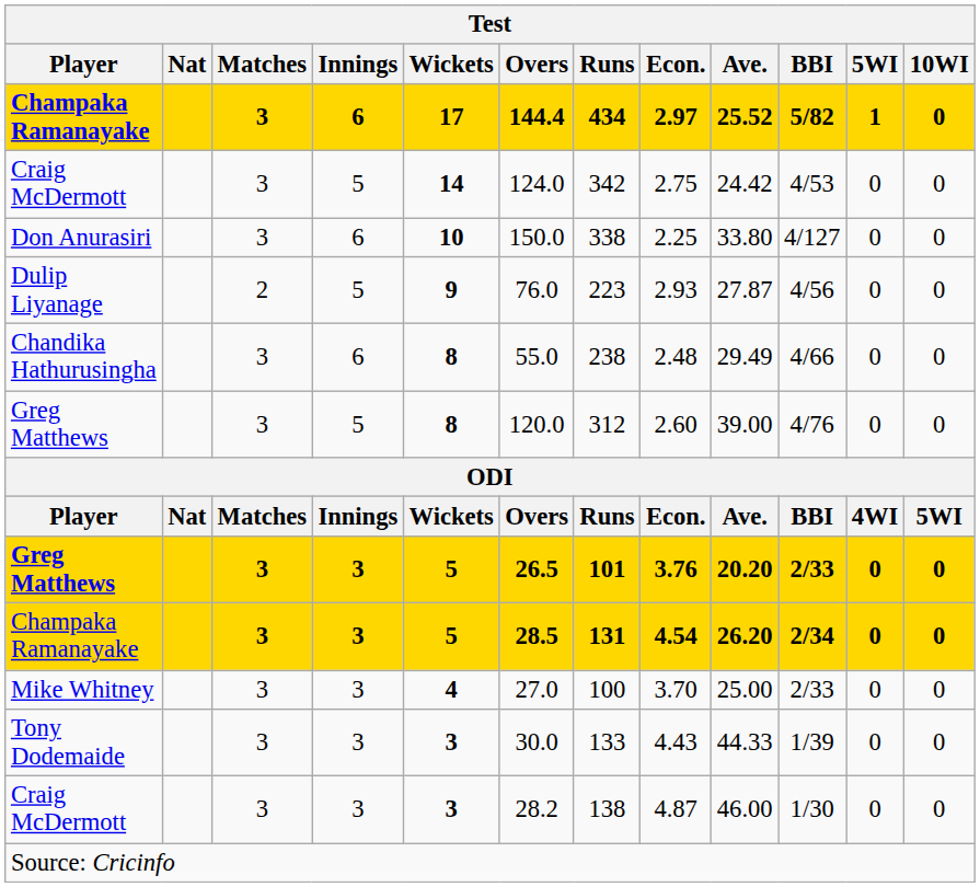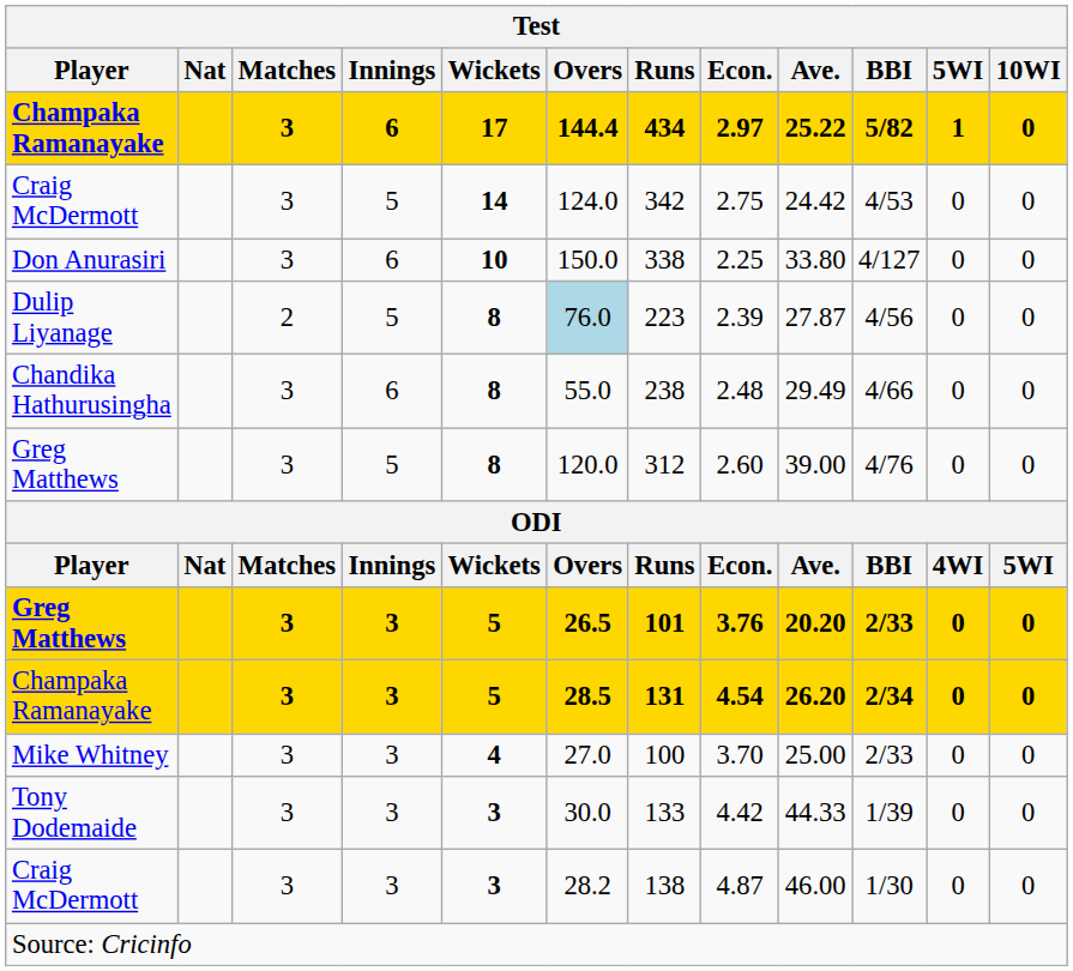Champaka Ramanayake / 6 | Ave.: 25.52 -> 25.22
Dulip Liyanage | Wickets: 9 -> 8
Dulip Liyanage | Overs: no background -> lightblue background
Dulip Liyanage | Econ.: 2.93 -> 2.39
Tony Dodemaide | Econ.: 4.43 -> 4.42
